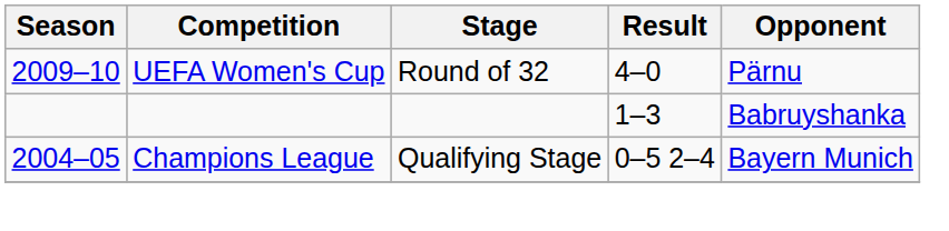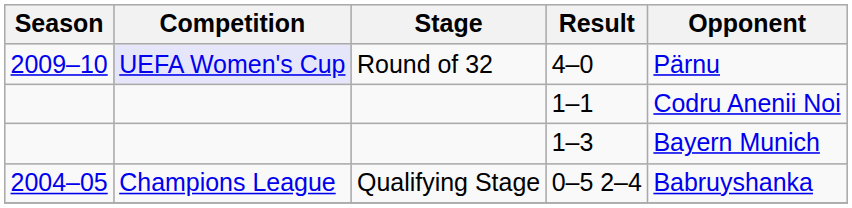4–0 | Competition: no background -> lavender background
+ row: 1–1 | Codru Anenii Noi
1–3 | Opponent: Babruyshanka -> Bayern Munich
0–5 2–4 | Opponent: Bayern Munich -> Babruyshanka
